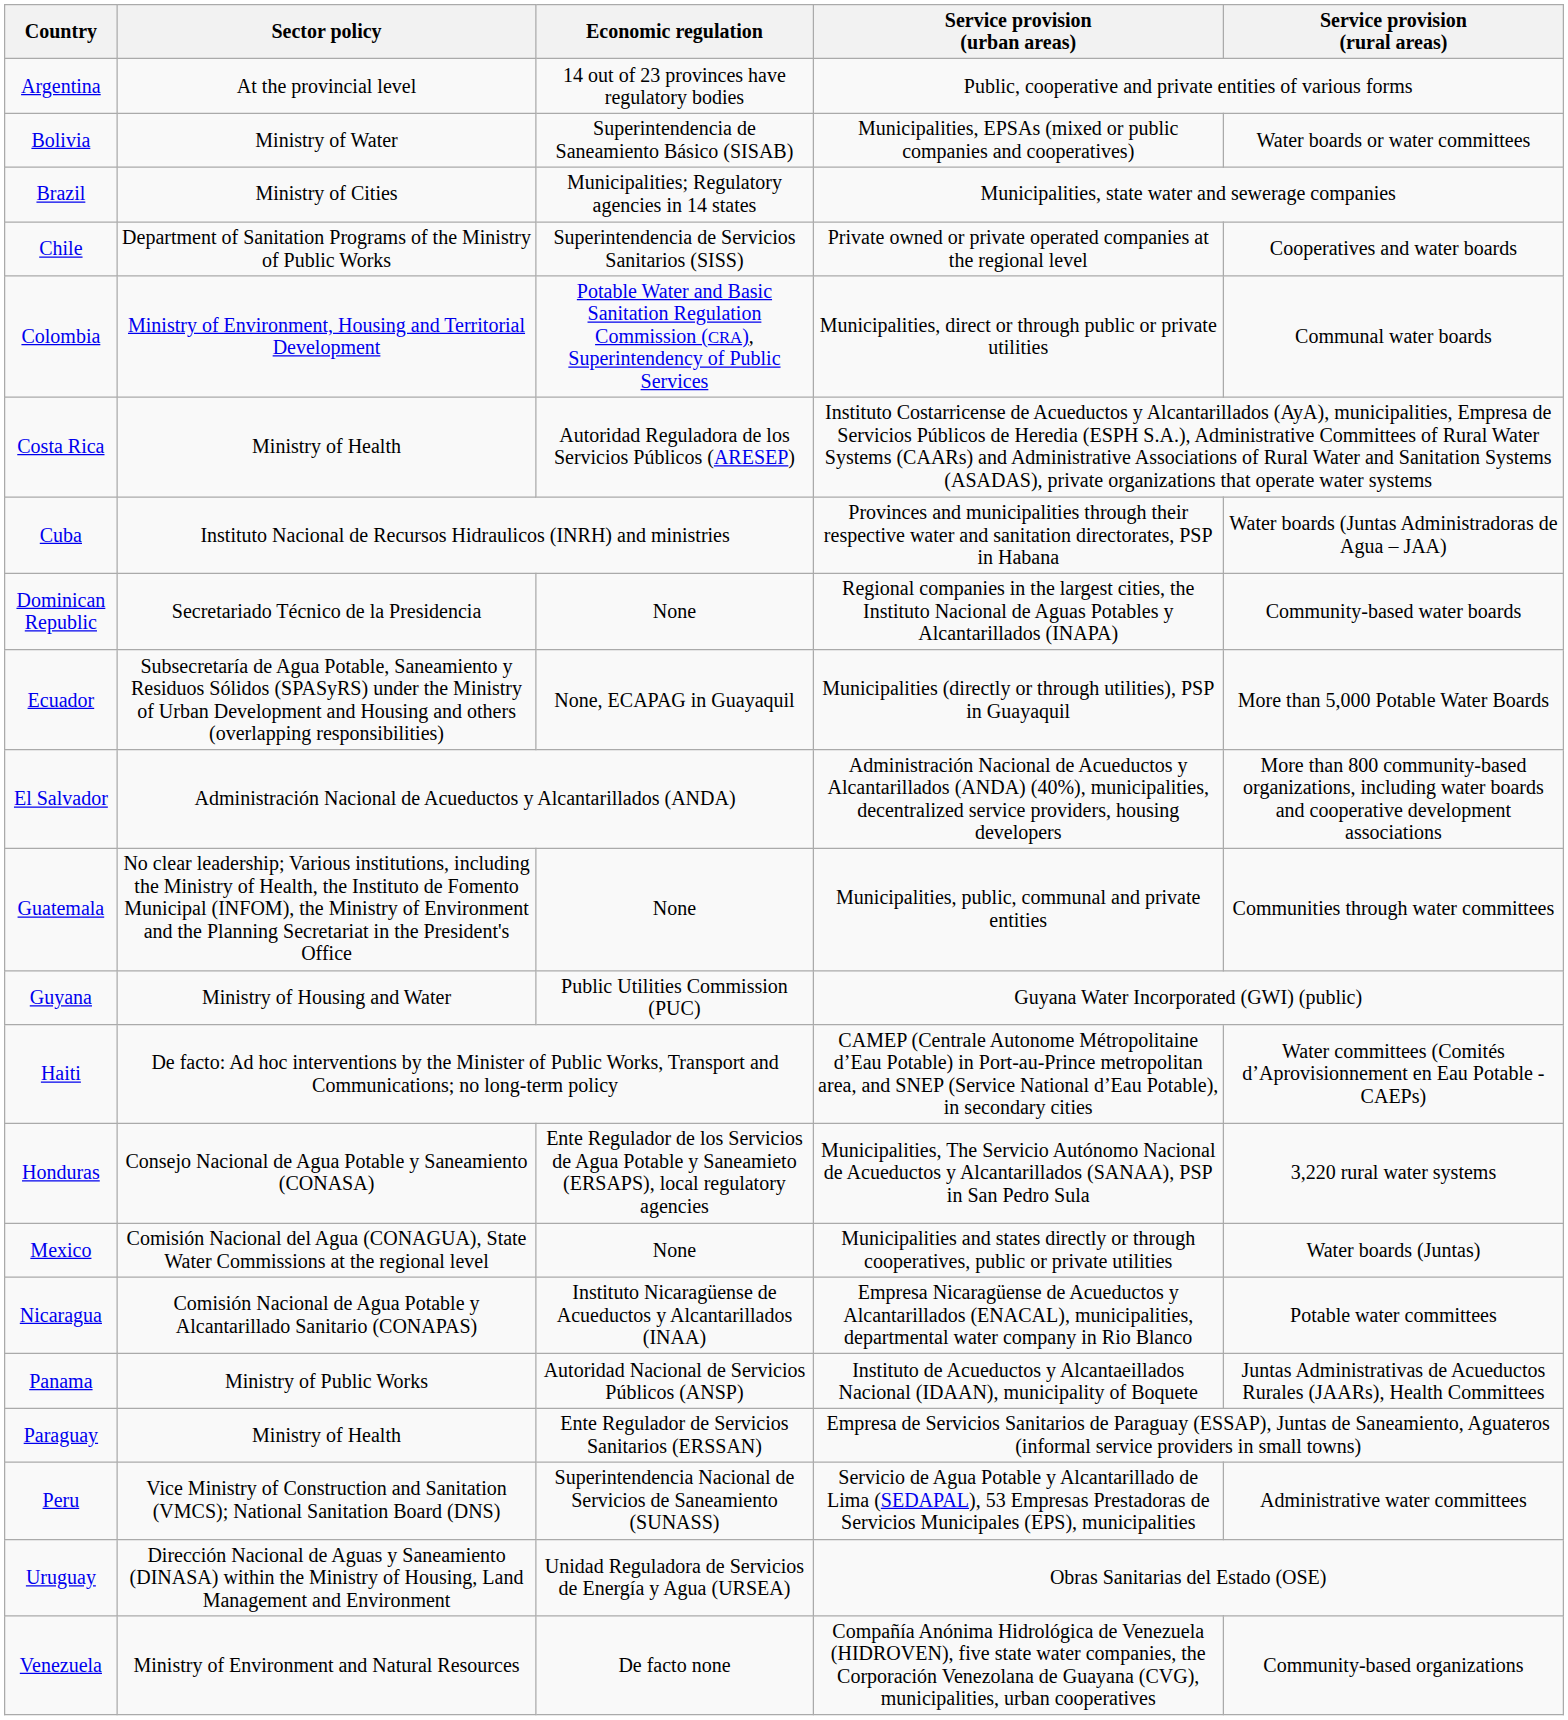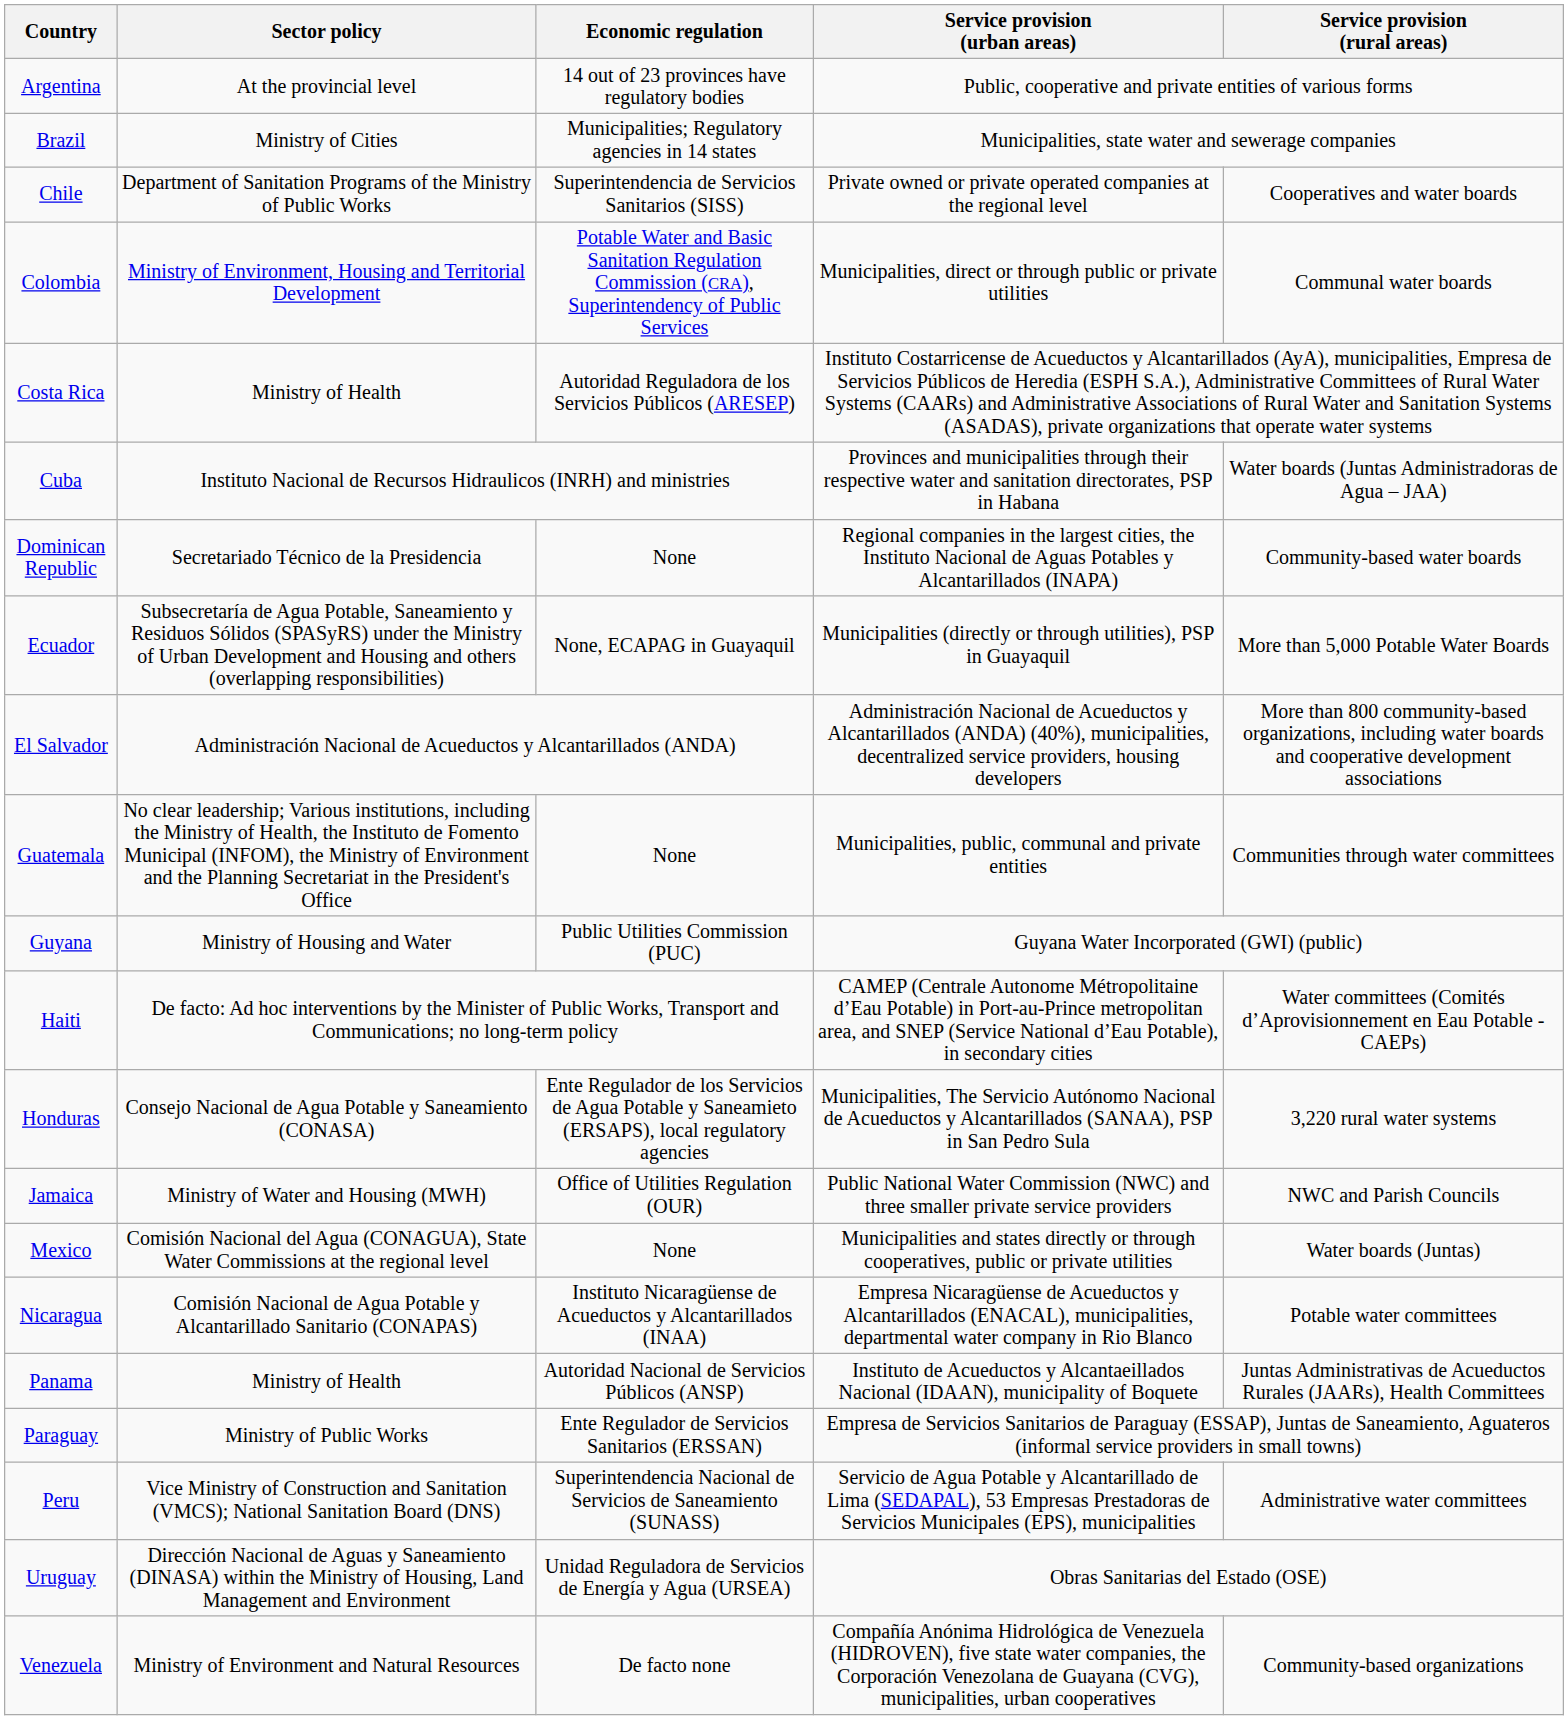- row: Bolivia | Ministry of Water | Superintendencia de Saneamiento Básico (SISAB) | Municipalities, EPSAs (mixed or public companies and cooperatives) | Water boards or water committees
+ row: Jamaica | Ministry of Water and Housing (MWH) | Office of Utilities Regulation (OUR) | Public National Water Commission (NWC) and three smaller private service providers | NWC and Parish Councils
Panama | Sector policy: Ministry of Public Works -> Ministry of Health
Paraguay | Sector policy: Ministry of Health -> Ministry of Public Works
